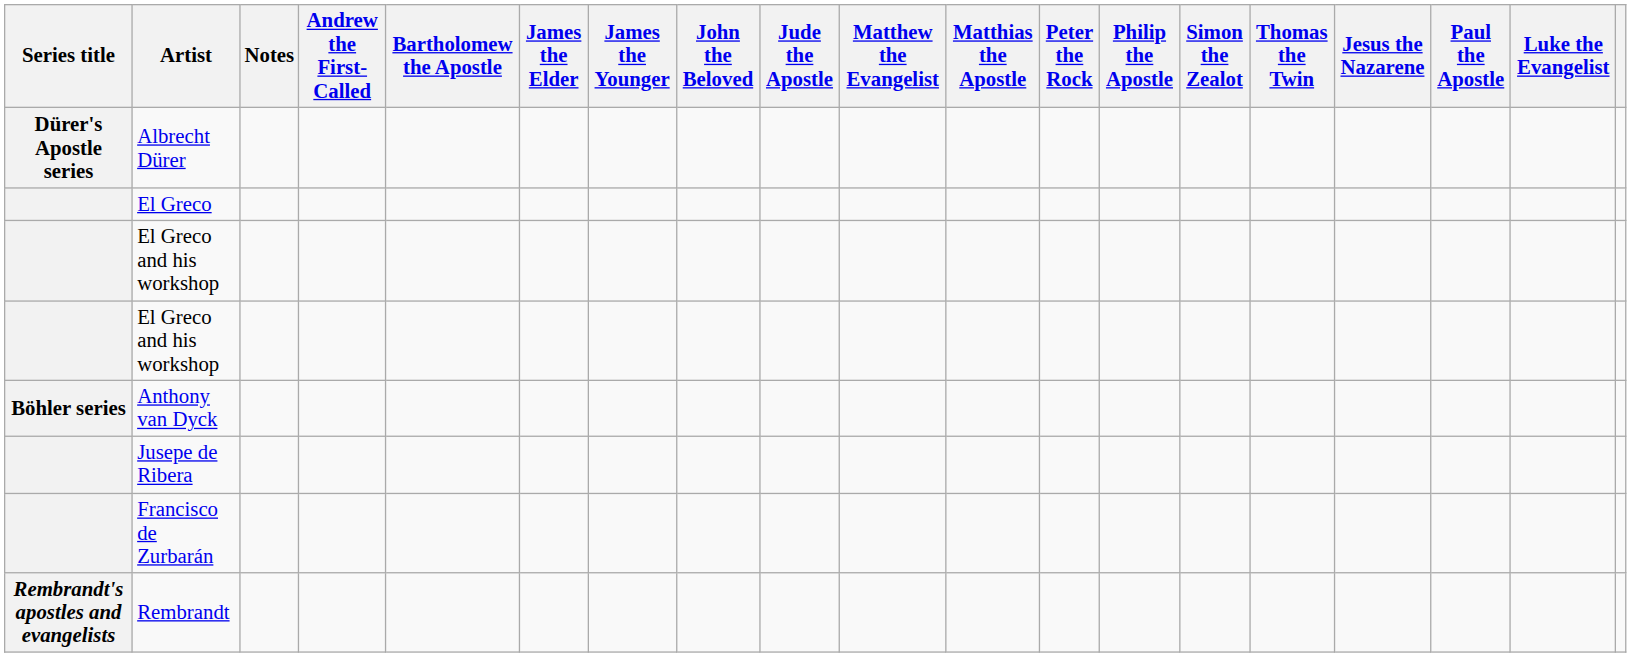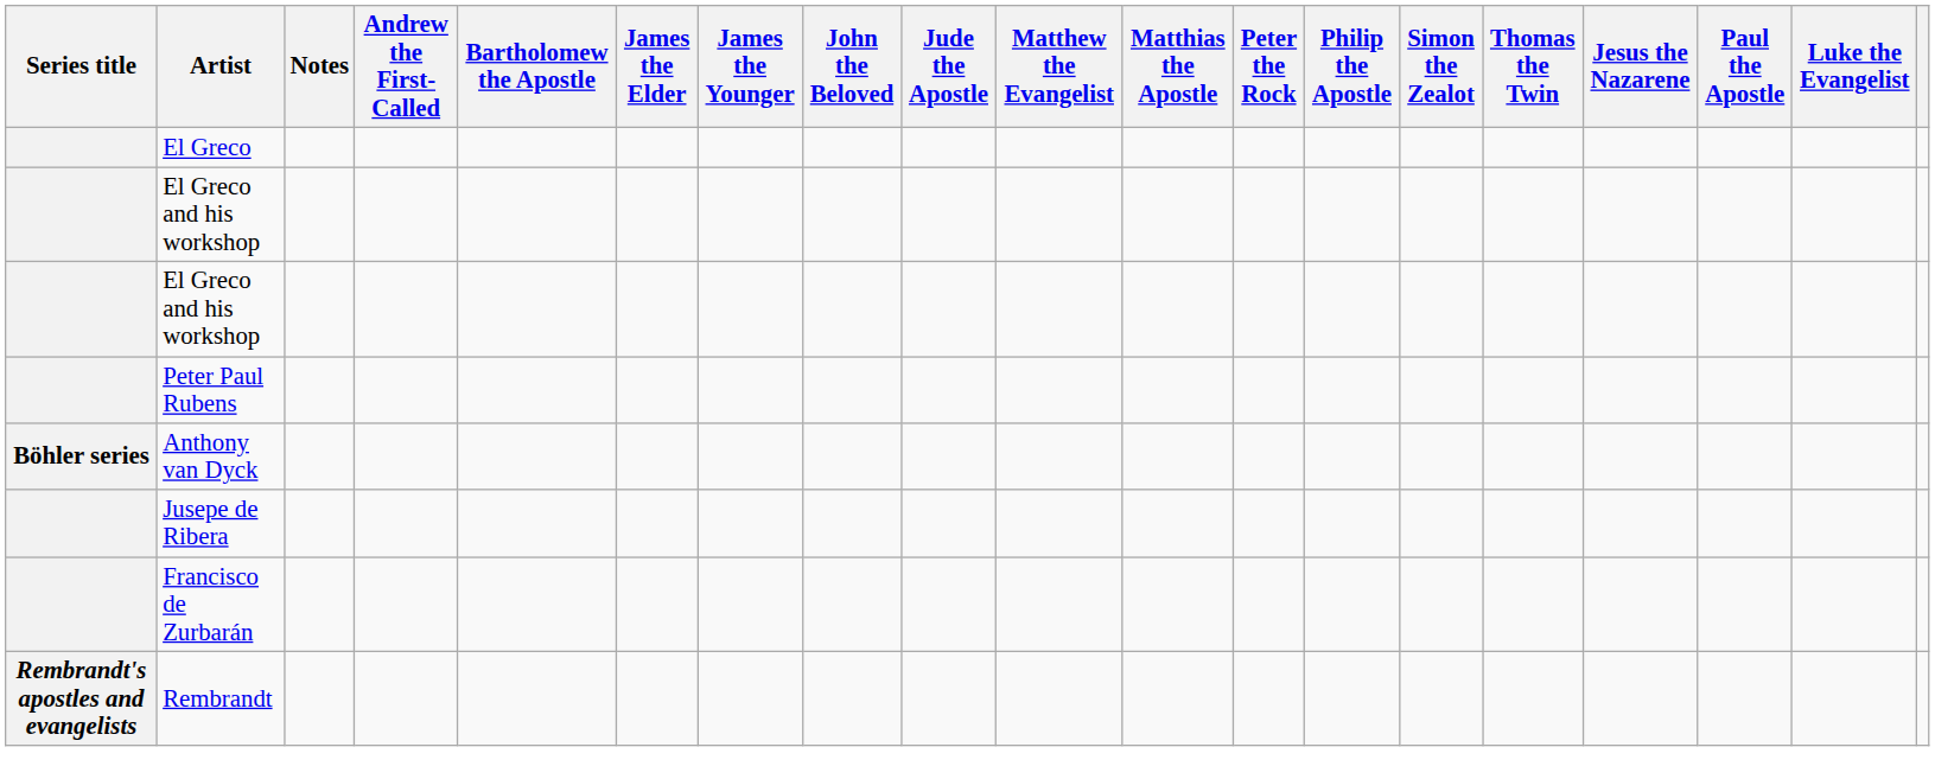- row: Dürer's Apostle series | Albrecht Dürer
+ row: Peter Paul Rubens
